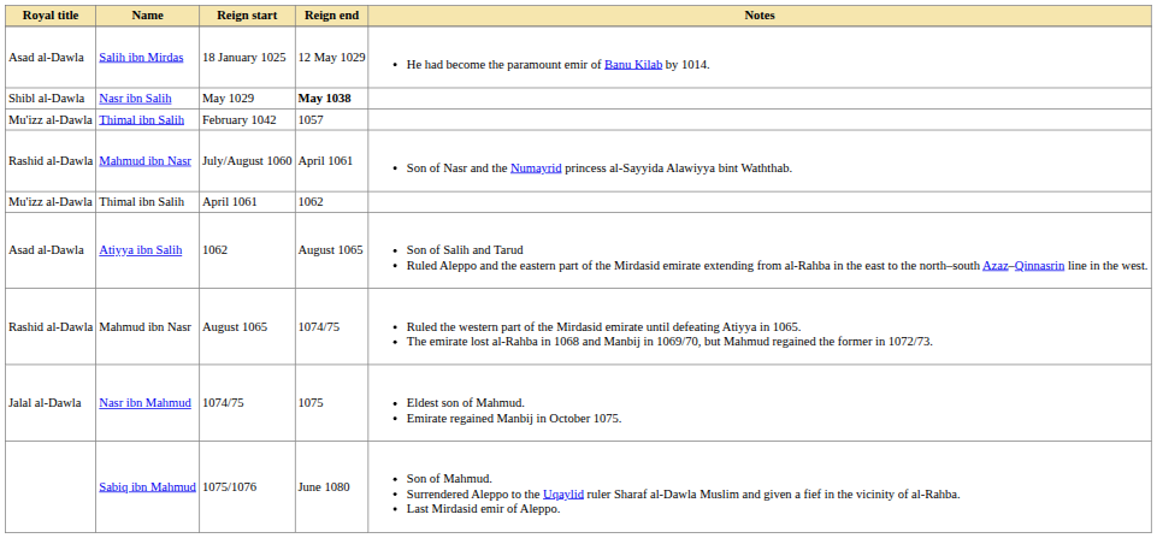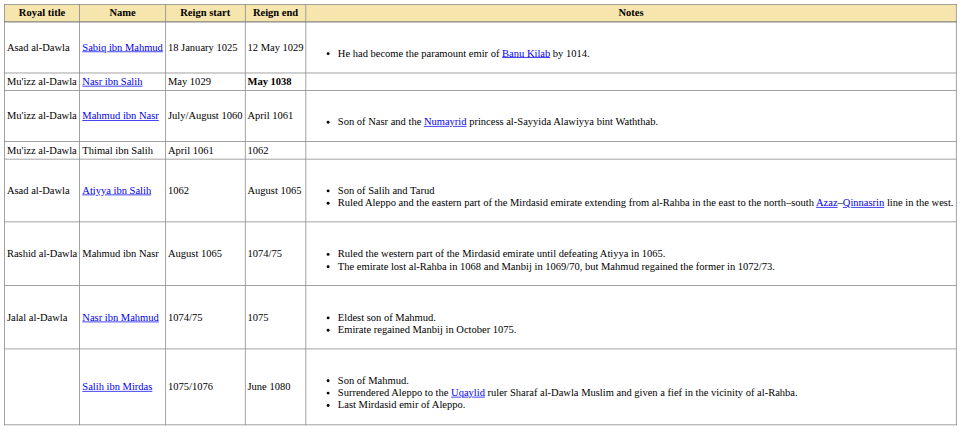18 January 1025 | Name: Salih ibn Mirdas -> Sabiq ibn Mahmud
May 1029 | Royal title: Shibl al-Dawla -> Mu'izz al-Dawla
- row: Mu'izz al-Dawla | Thimal ibn Salih | February 1042 | 1057
July/August 1060 | Royal title: Rashid al-Dawla -> Mu'izz al-Dawla
1075/1076 | Name: Sabiq ibn Mahmud -> Salih ibn Mirdas
